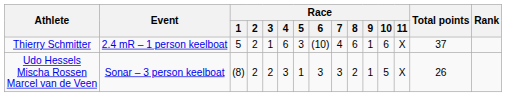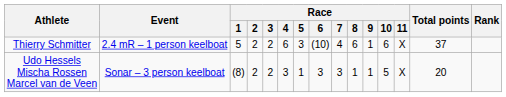Thierry Schmitter | Race / 3: 1 -> 2
Udo Hessels Mischa Rossen Marcel van de Veen | Race / 8: 2 -> 1
Udo Hessels Mischa Rossen Marcel van de Veen | Total points: 26 -> 20
